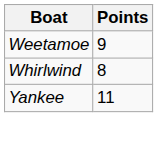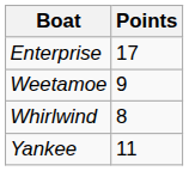+ row: Enterprise | 17
